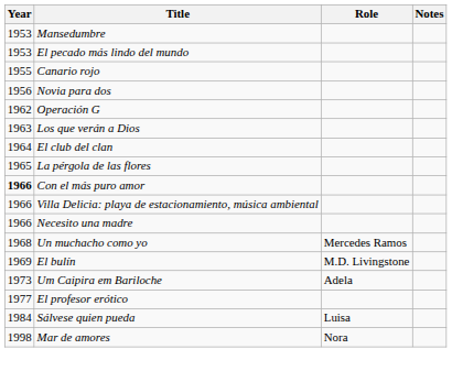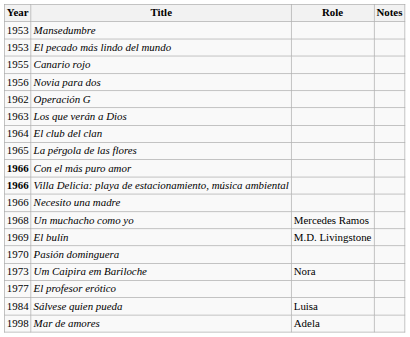Villa Delicia: playa de estacionamiento, música ambiental | Year: normal -> bold
+ row: 1970 | Pasión dominguera
Um Caipira em Bariloche | Role: Adela -> Nora
Mar de amores | Role: Nora -> Adela
